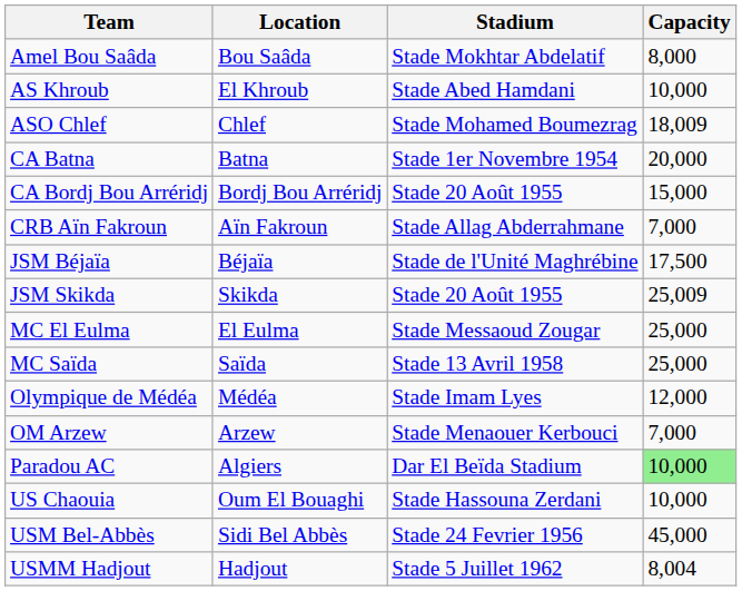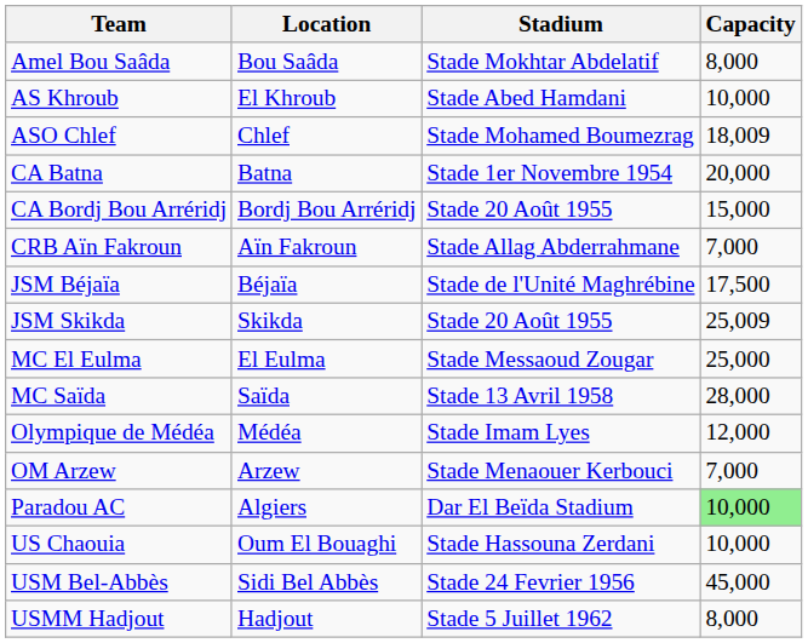MC Saïda | Capacity: 25,000 -> 28,000
USMM Hadjout | Capacity: 8,004 -> 8,000
